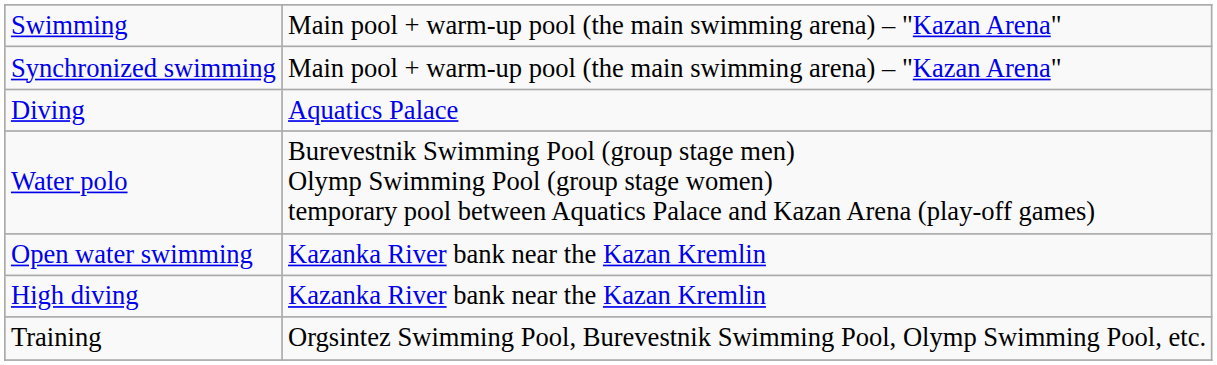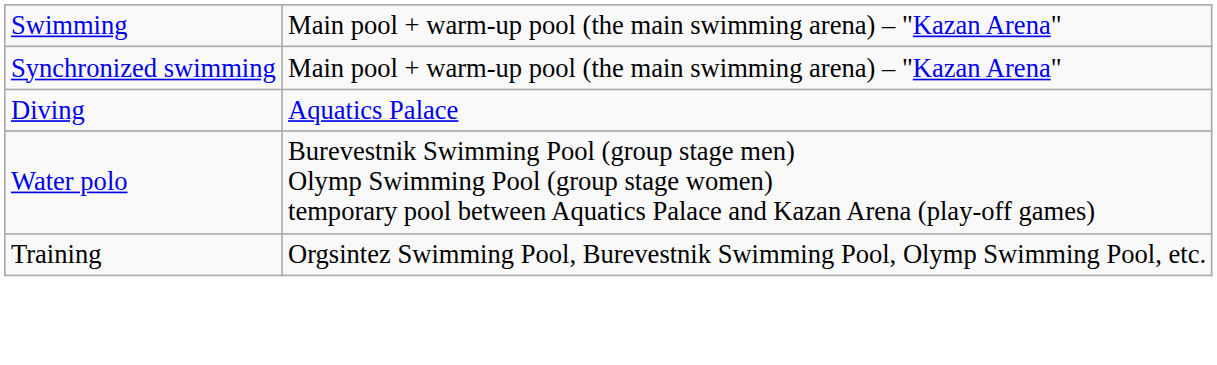- row: Open water swimming | Kazanka River bank near the Kazan Kremlin
- row: High diving | Kazanka River bank near the Kazan Kremlin
